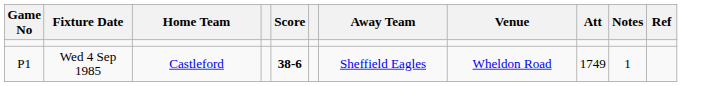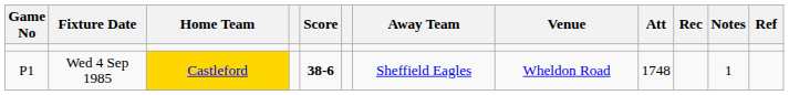+ column: Rec
Wed 4 Sep 1985 | Home Team: no background -> gold background
Wed 4 Sep 1985 | Att: 1749 -> 1748
